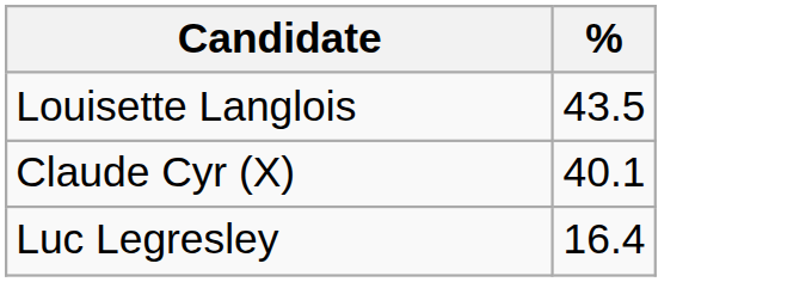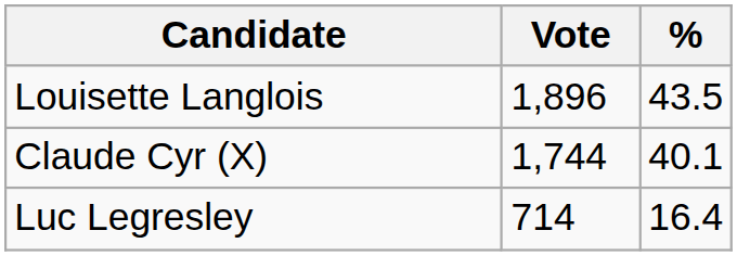+ column: Vote | 1,896 | 1,744 | 714
